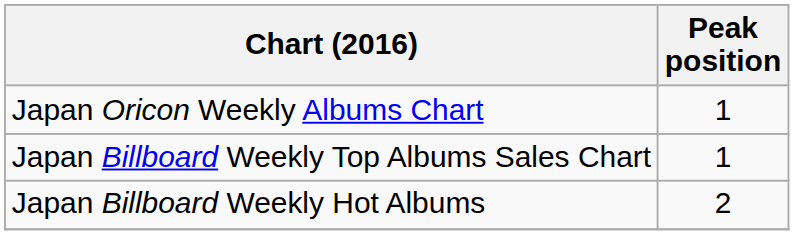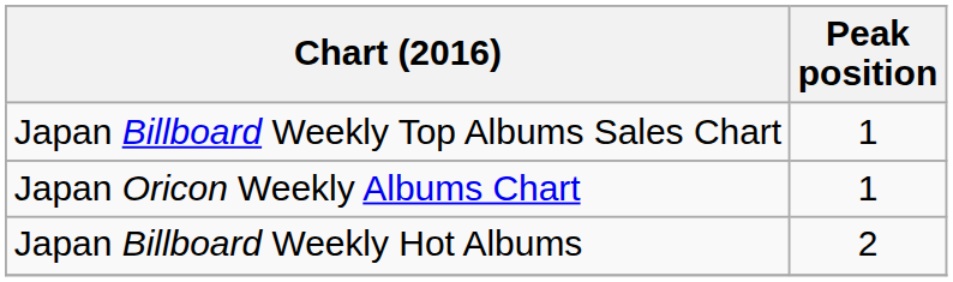rows swapped: Japan Oricon Weekly Albums Chart <-> Japan Billboard Weekly Top Albums Sales Chart
